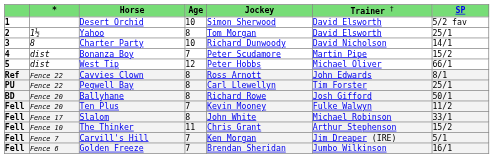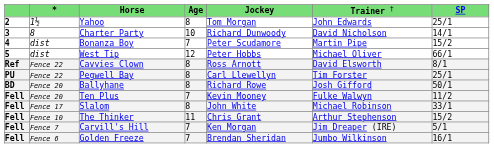- row: 1 | Desert Orchid | 10 | Simon Sherwood | David Elsworth | 5/2 fav
Yahoo | column 6: David Elsworth -> John Edwards
Cavvies Clown | column 6: John Edwards -> David Elsworth
